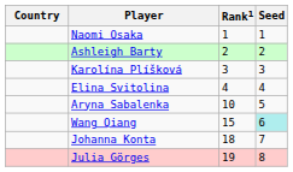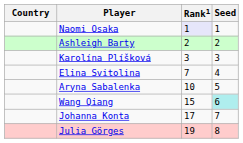Naomi Osaka | Rank1: no background -> lavender background
Elina Svitolina | Rank1: 4 -> 7
Johanna Konta | Rank1: 18 -> 17
